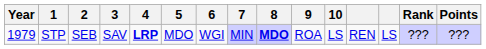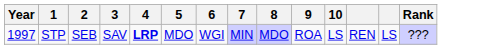- column: Points | ???
STP | Year: 1979 -> 1997
STP | 8: bold -> normal
